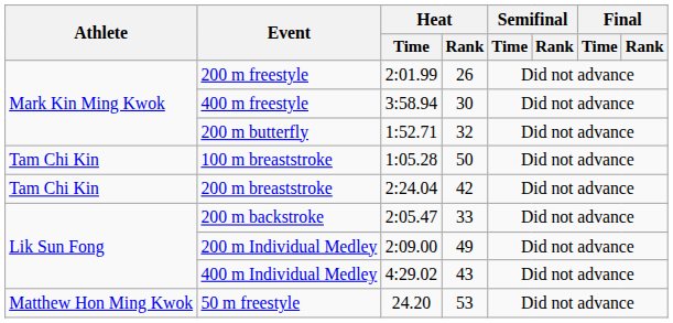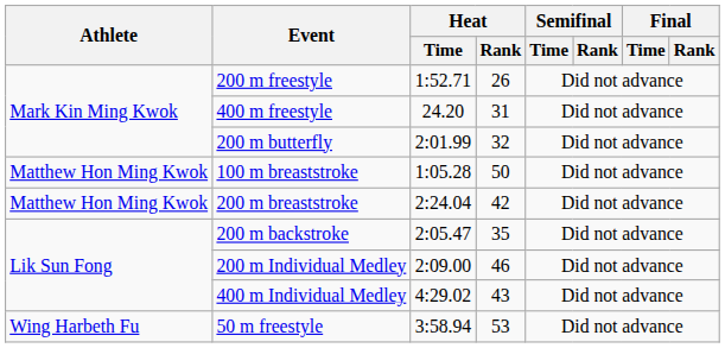200 m freestyle | Heat / Time: 2:01.99 -> 1:52.71
400 m freestyle | Heat / Time: 3:58.94 -> 24.20
400 m freestyle | Heat / Rank: 30 -> 31
200 m butterfly | Heat / Time: 1:52.71 -> 2:01.99
100 m breaststroke | Athlete: Tam Chi Kin -> Matthew Hon Ming Kwok
200 m breaststroke | Athlete: Tam Chi Kin -> Matthew Hon Ming Kwok
200 m backstroke | Heat / Rank: 33 -> 35
200 m Individual Medley | Heat / Rank: 49 -> 46
50 m freestyle | Athlete: Matthew Hon Ming Kwok -> Wing Harbeth Fu
50 m freestyle | Heat / Time: 24.20 -> 3:58.94
